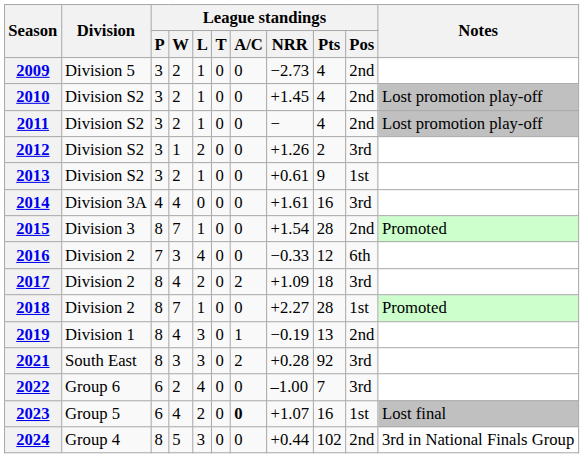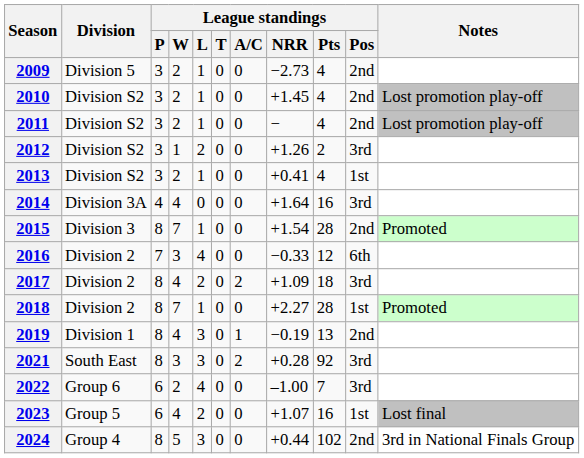2013 | League standings / NRR: +0.61 -> +0.41
2013 | League standings / Pts: 9 -> 4
2014 | League standings / NRR: +1.61 -> +1.64
2023 | League standings / A/C: bold -> normal
